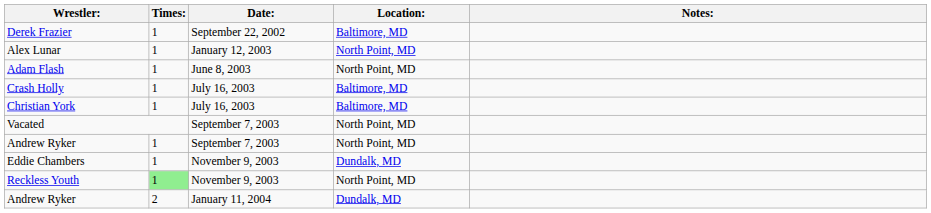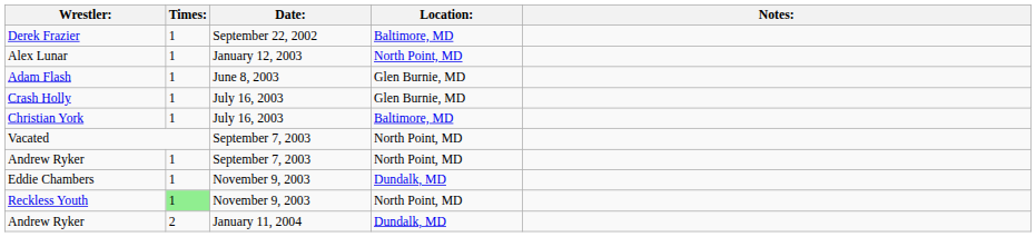Adam Flash | Location:: North Point, MD -> Glen Burnie, MD
Crash Holly | Location:: Baltimore, MD -> Glen Burnie, MD
